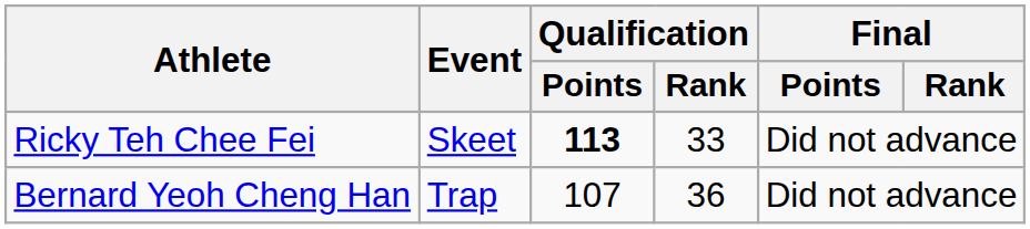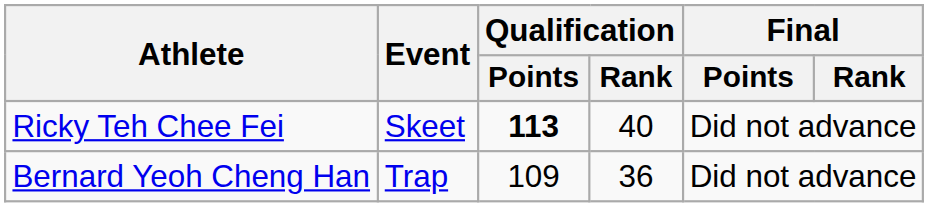Ricky Teh Chee Fei | Qualification / Rank: 33 -> 40
Bernard Yeoh Cheng Han | Qualification / Points: 107 -> 109
